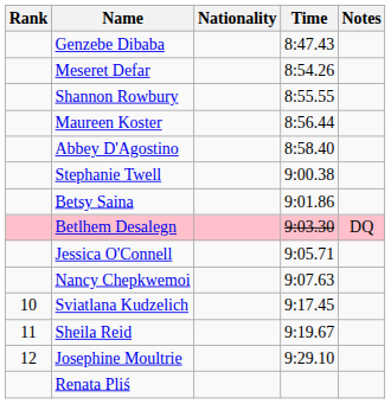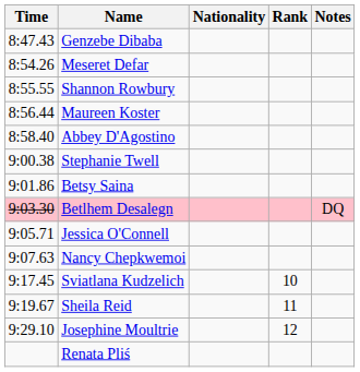columns swapped: Rank <-> Time
